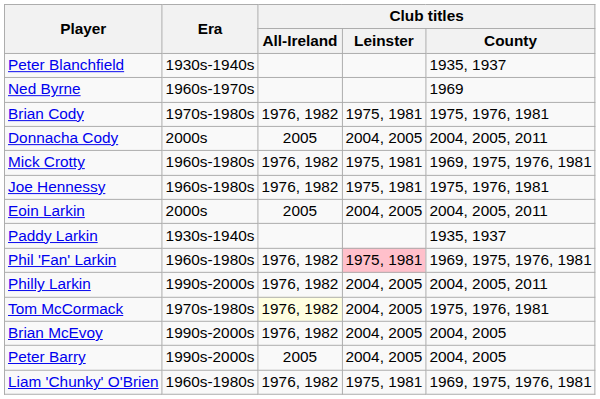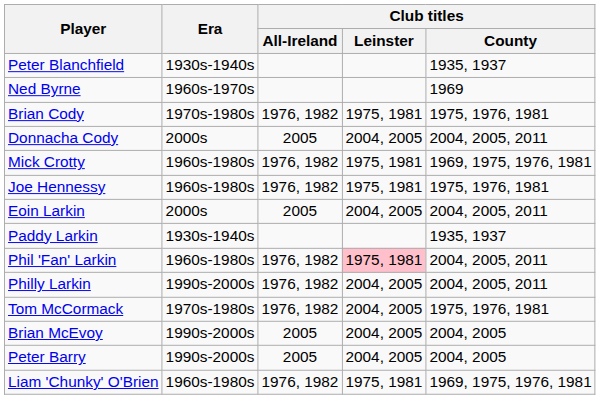Phil 'Fan' Larkin | Club titles / County: 1969, 1975, 1976, 1981 -> 2004, 2005, 2011
Tom McCormack | Club titles / All-Ireland: lightyellow background -> no background
Brian McEvoy | Club titles / All-Ireland: 1976, 1982 -> 2005
